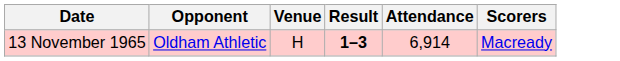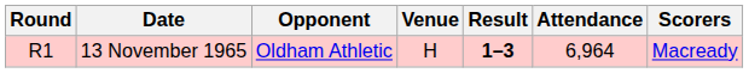+ column: Round | R1
13 November 1965 | Attendance: 6,914 -> 6,964
